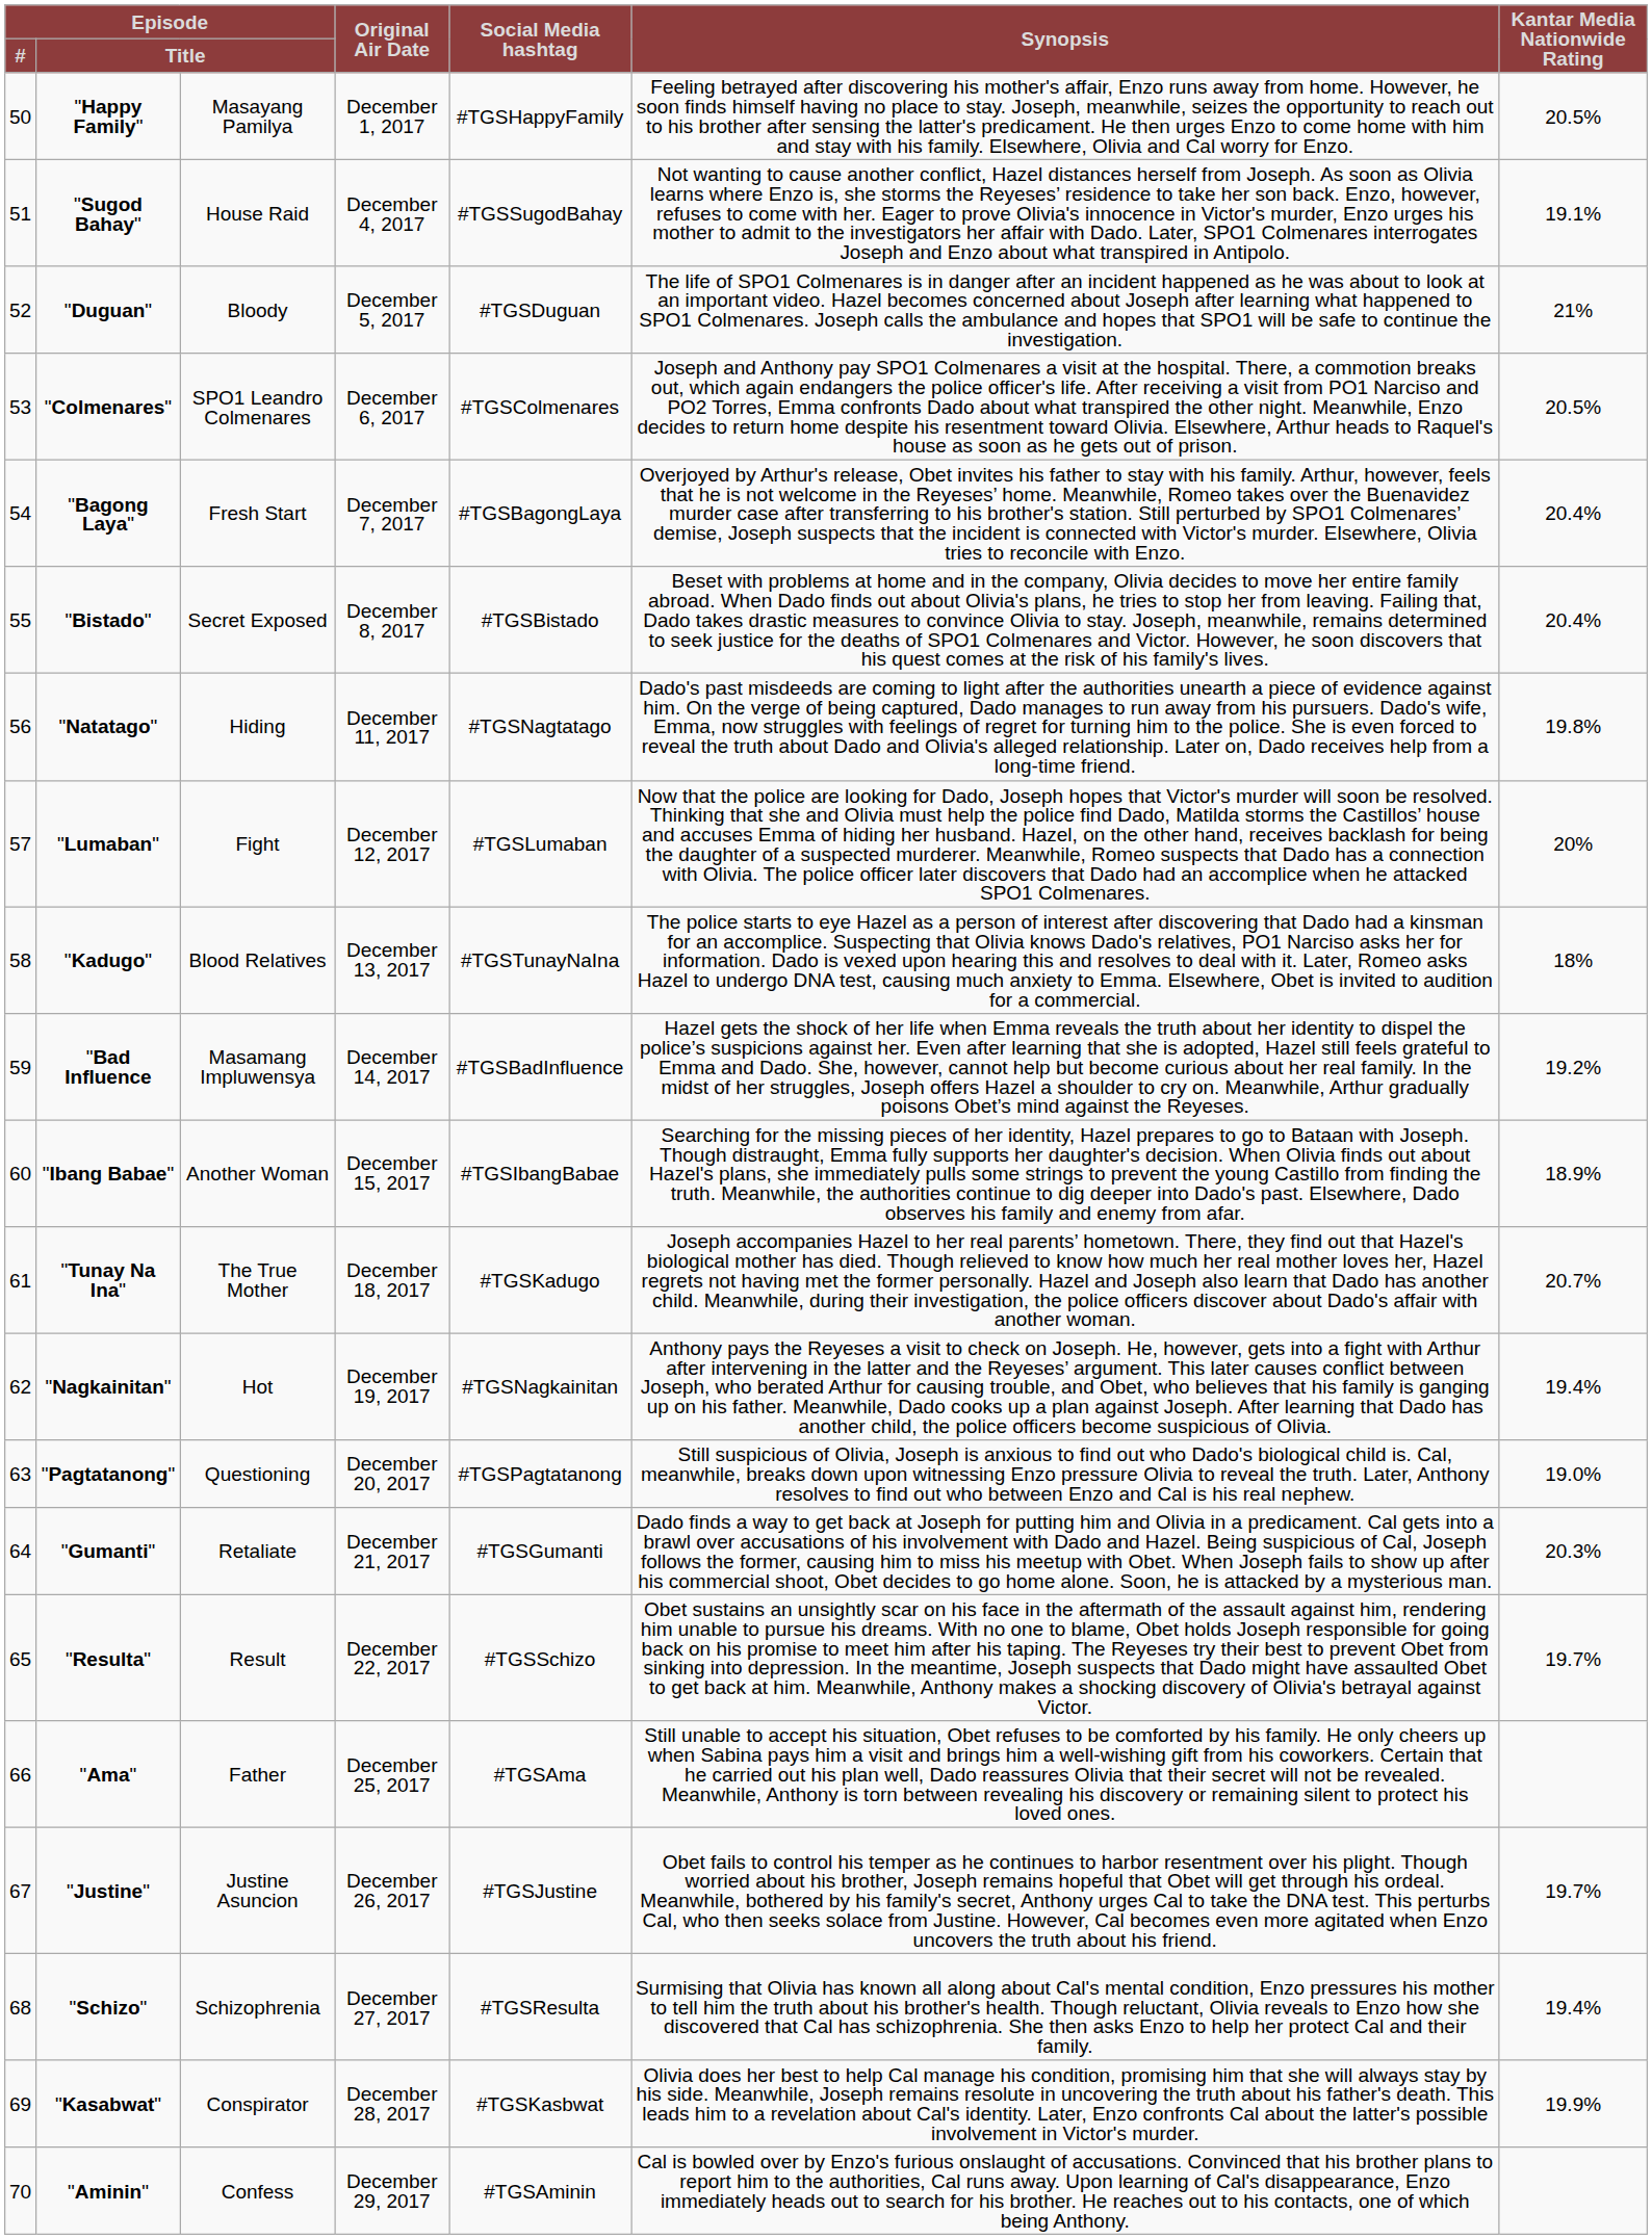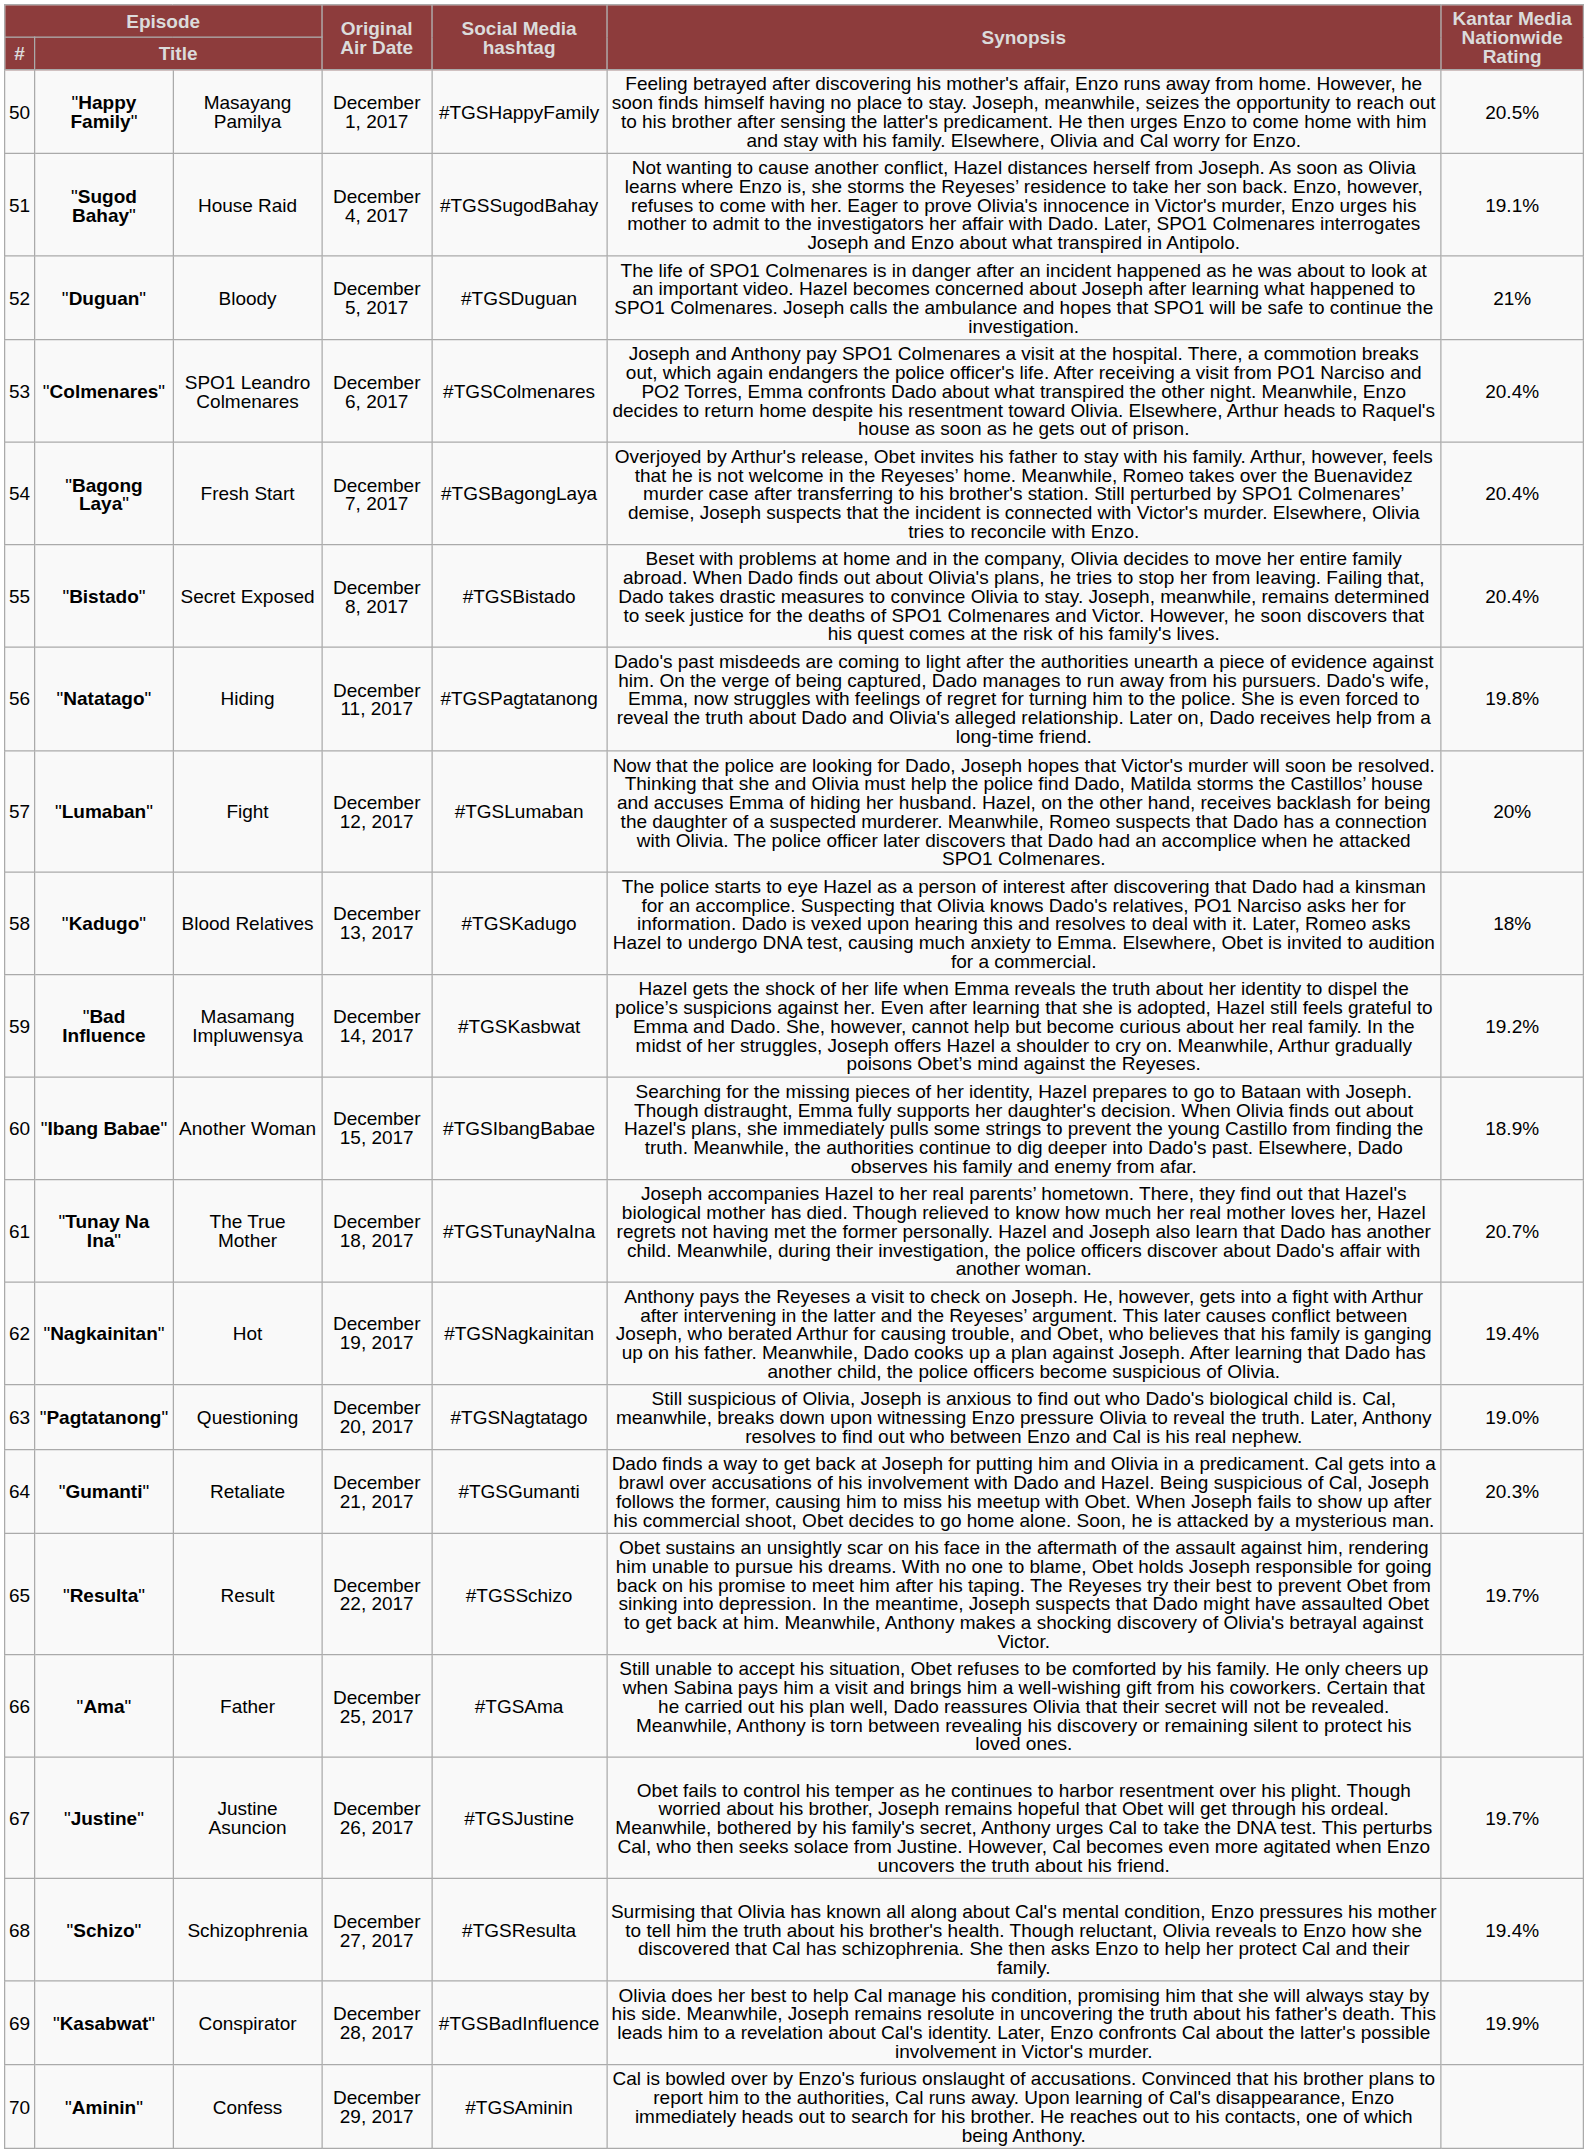"Colmenares" | column 7: 20.5% -> 20.4%
"Natatago" | Social Media hashtag: #TGSNagtatago -> #TGSPagtatanong
"Kadugo" | Social Media hashtag: #TGSTunayNaIna -> #TGSKadugo
"Bad Influence | Social Media hashtag: #TGSBadInfluence -> #TGSKasbwat
"Tunay Na Ina" | Social Media hashtag: #TGSKadugo -> #TGSTunayNaIna
"Pagtatanong" | Social Media hashtag: #TGSPagtatanong -> #TGSNagtatago
"Kasabwat" | Social Media hashtag: #TGSKasbwat -> #TGSBadInfluence
